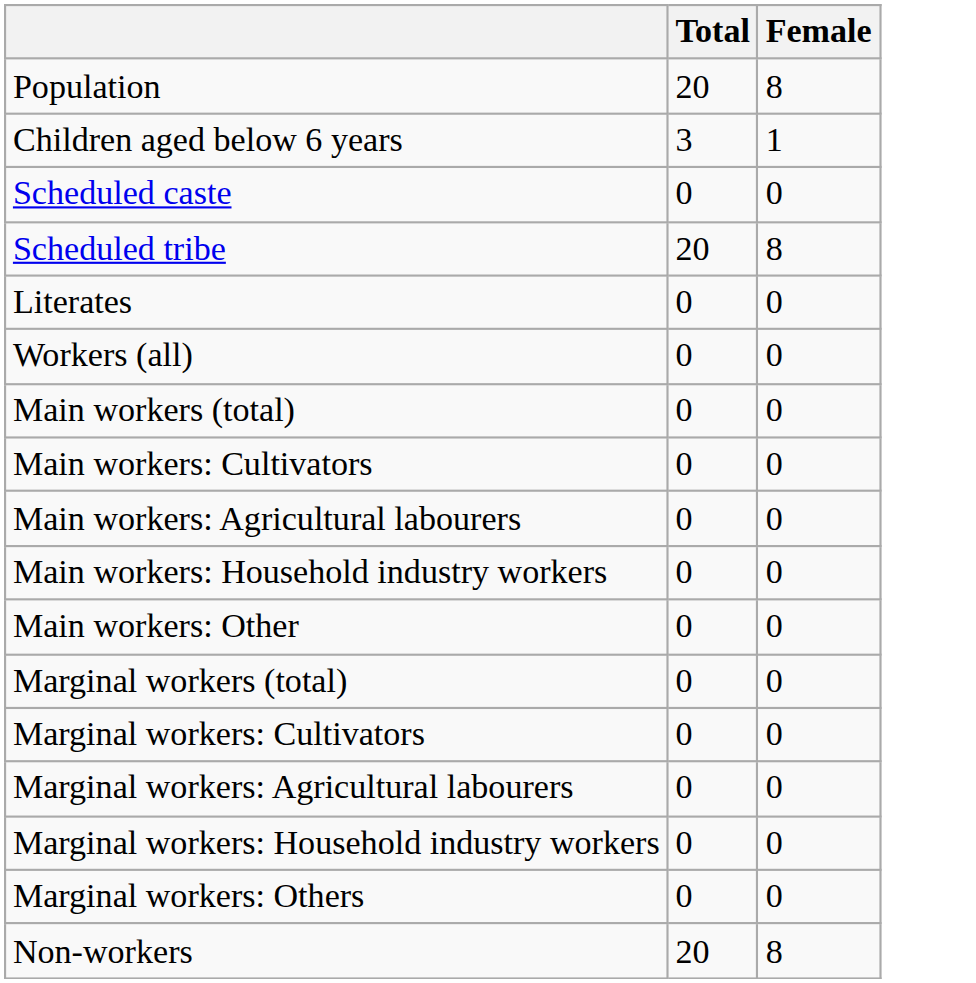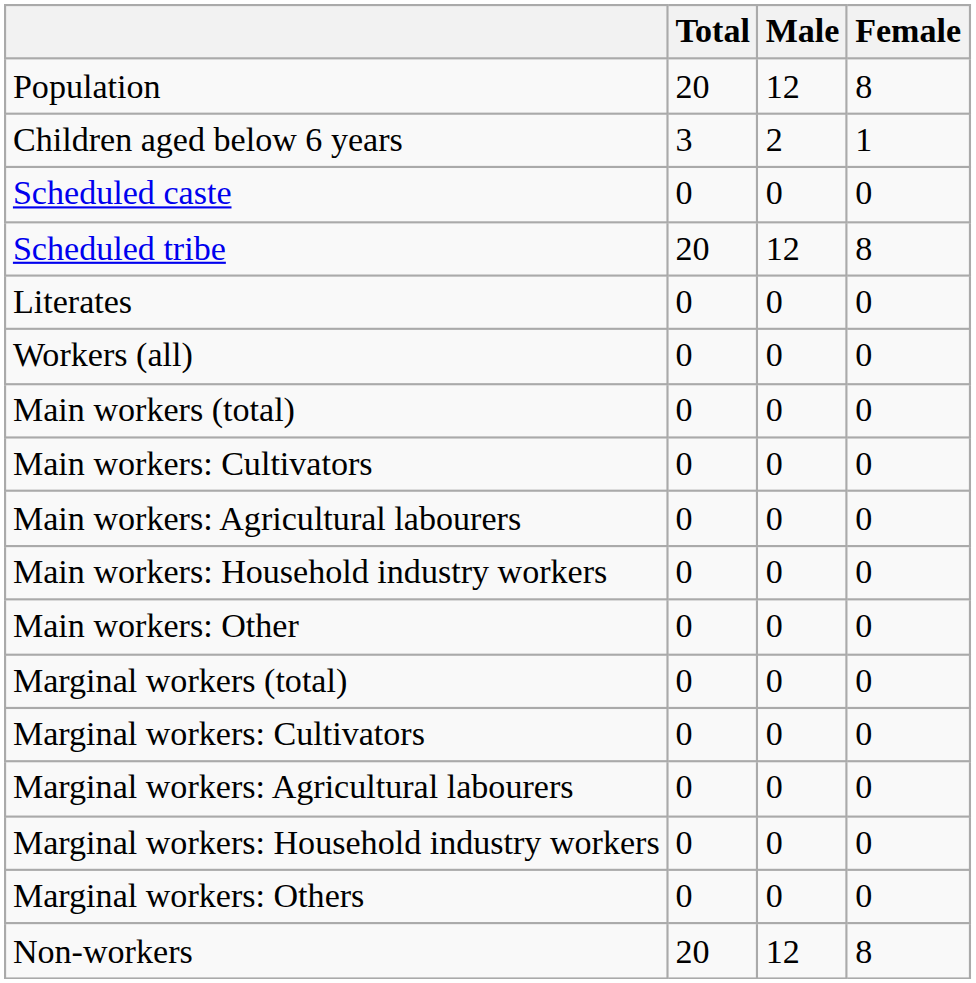+ column: Male | 12 | 2 | 0 | 12 | 0 | 0 | 0 | 0 | 0 | 0 | 0 | 0 | 0 | 0 | 0 | 0 | 12
